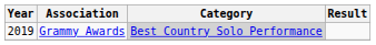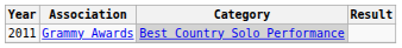Grammy Awards | Year: 2019 -> 2011
